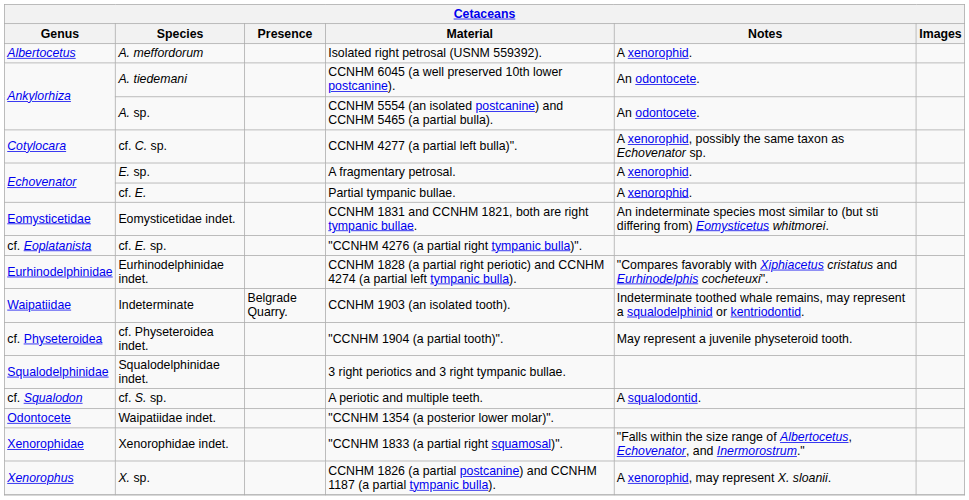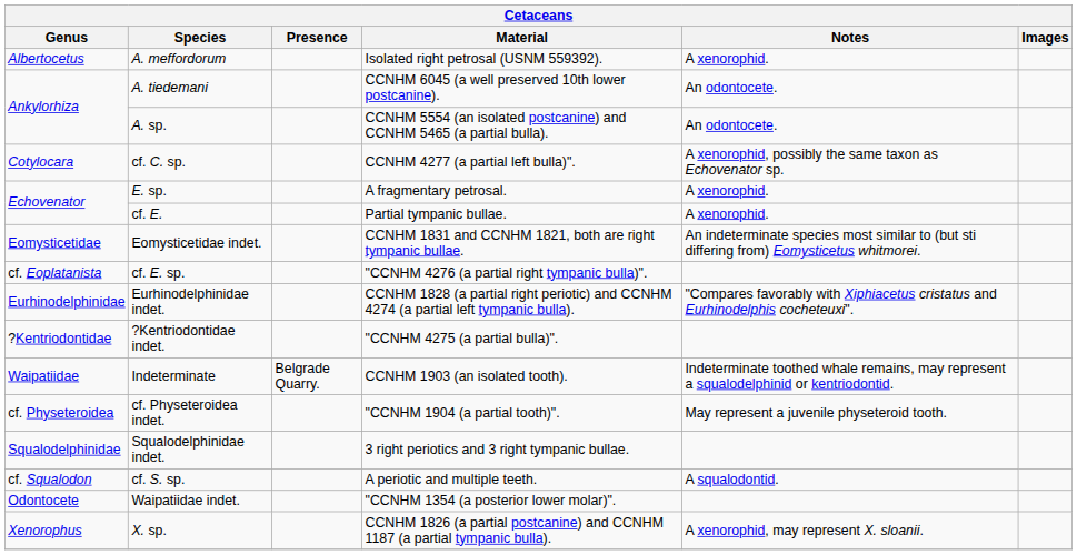+ row: ?Kentriodontidae | ?Kentriodontidae indet. | "CCNHM 4275 (a partial bulla)".
- row: Xenorophidae | Xenorophidae indet. | "CCNHM 1833 (a partial right squamosal)". | "Falls within the size range of Albertocetus, Echovenator, and Inermorostrum."
